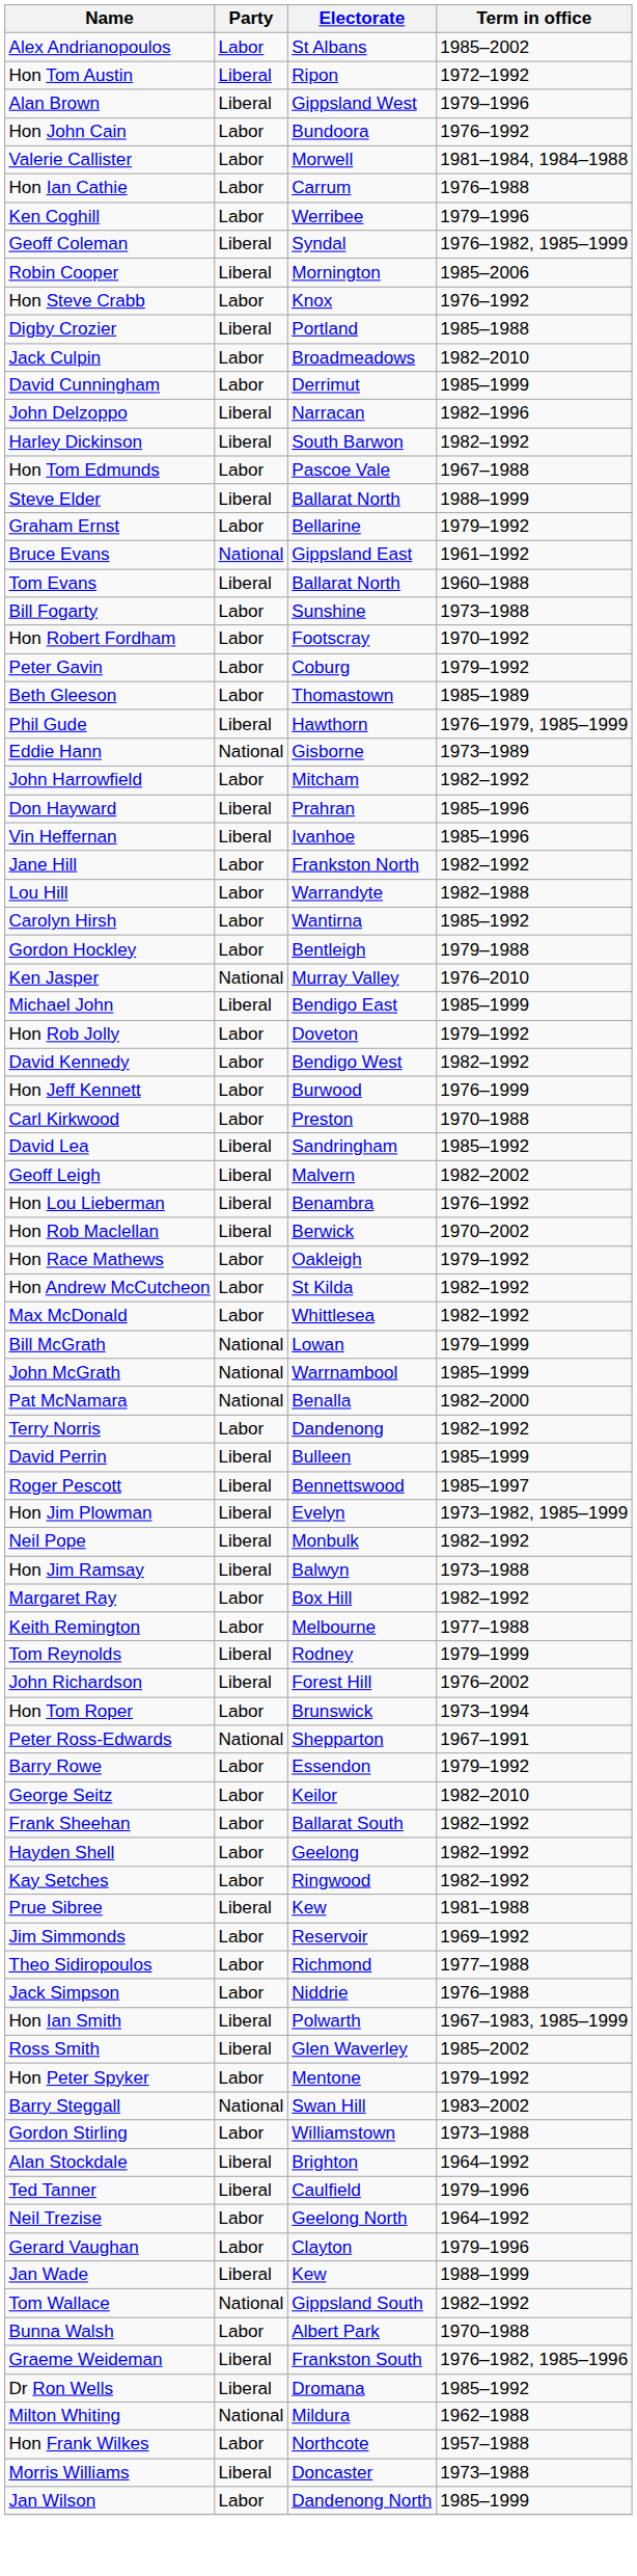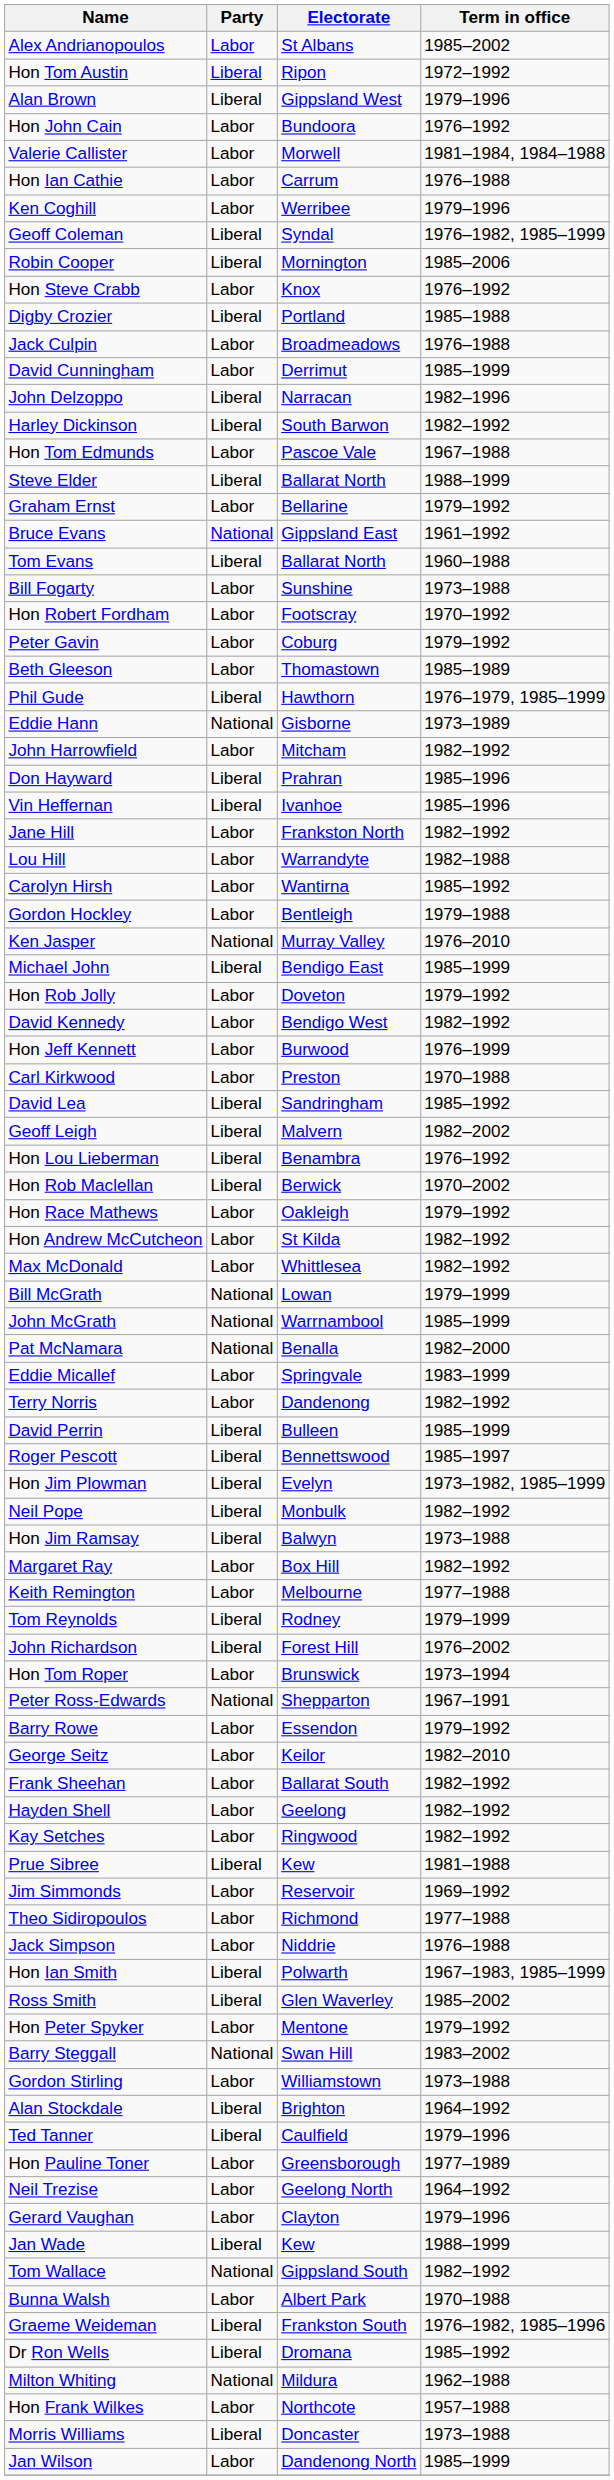Jack Culpin | Term in office: 1982–2010 -> 1976–1988
+ row: Eddie Micallef | Labor | Springvale | 1983–1999
+ row: Hon Pauline Toner | Labor | Greensborough | 1977–1989
